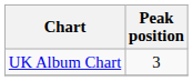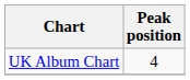UK Album Chart | Peak position: 3 -> 4
